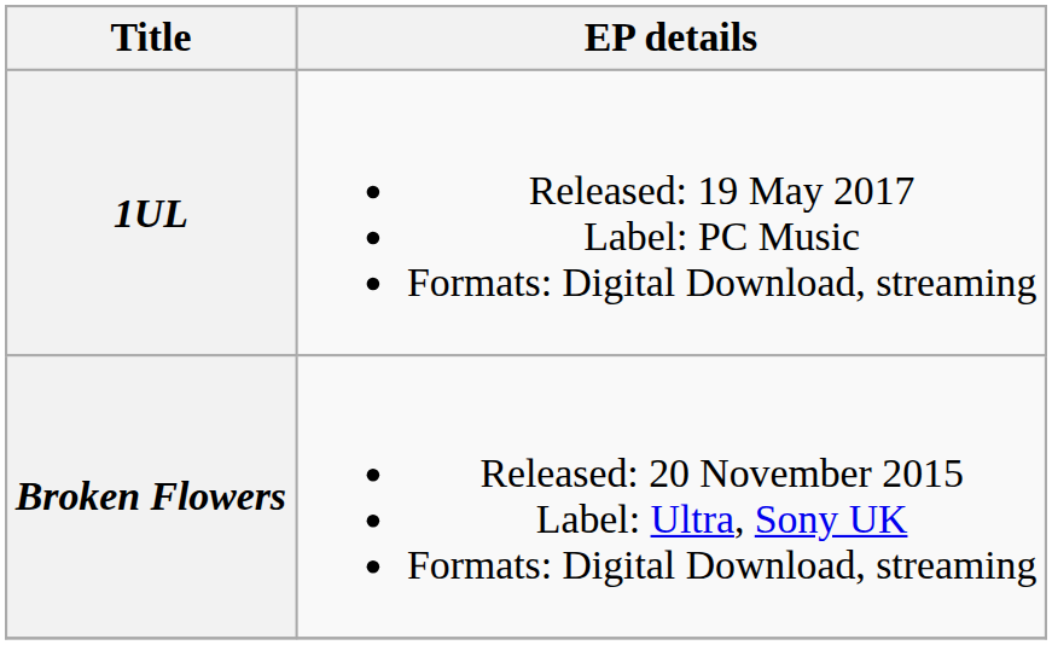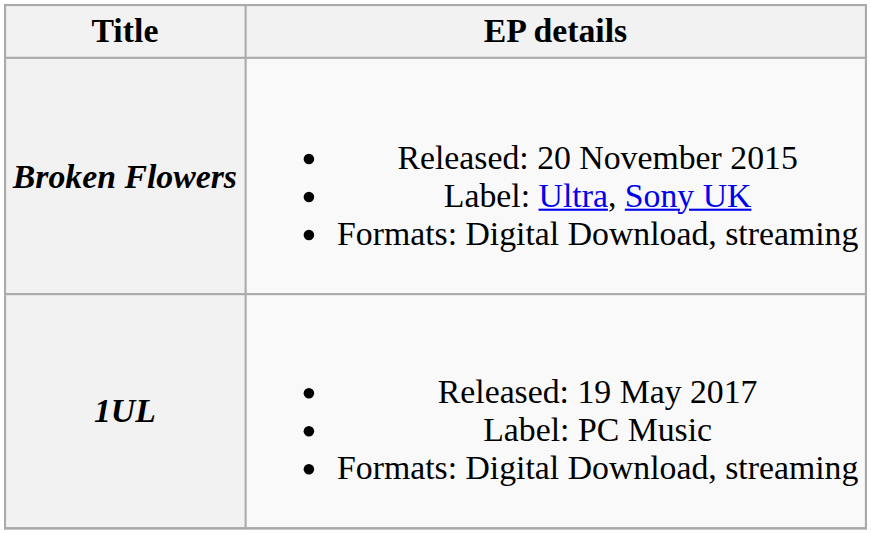rows swapped: Broken Flowers <-> 1UL
